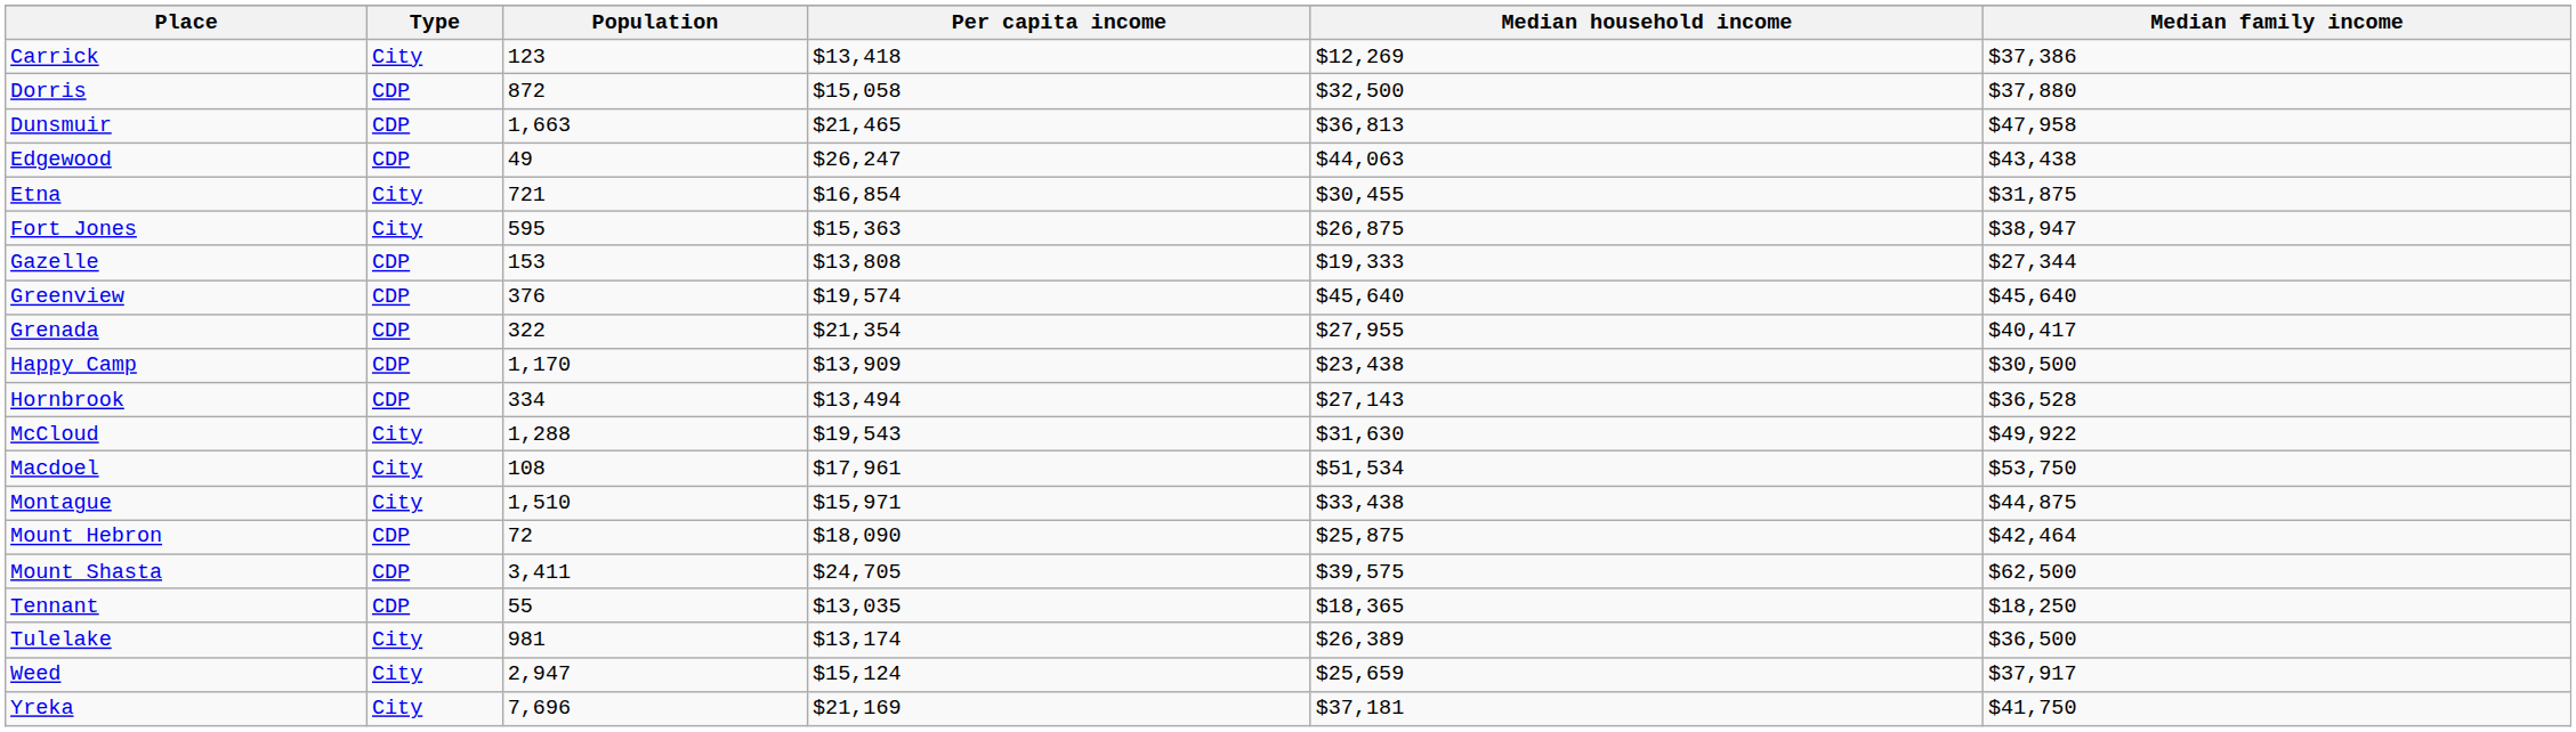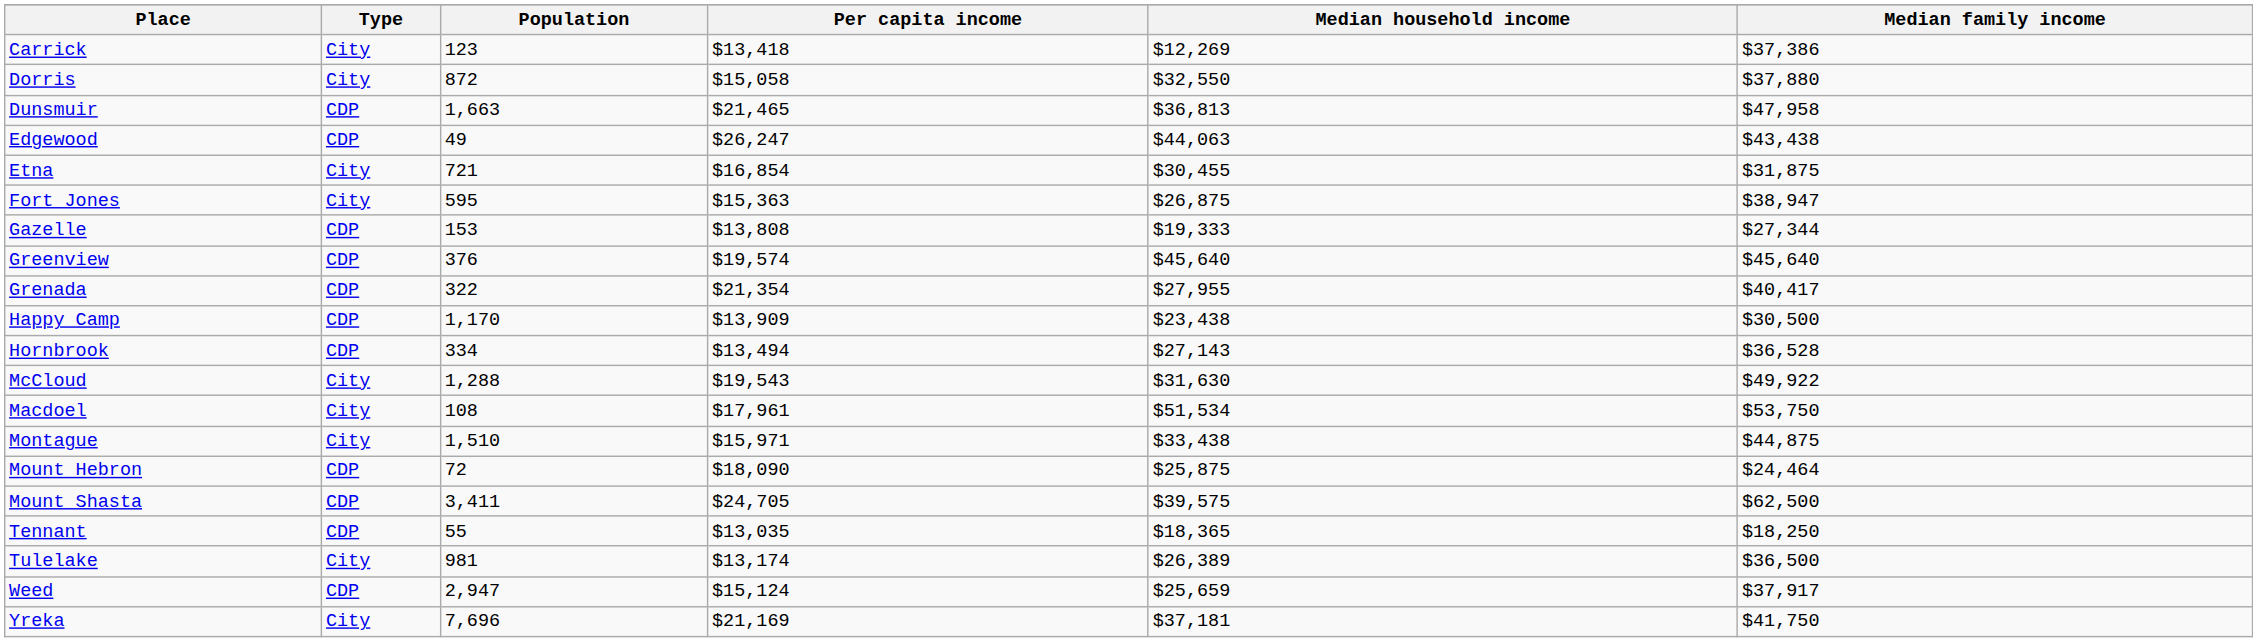Dorris | Type: CDP -> City
Dorris | Median household income: $32,500 -> $32,550
Mount Hebron | Median family income: $42,464 -> $24,464
Weed | Type: City -> CDP
